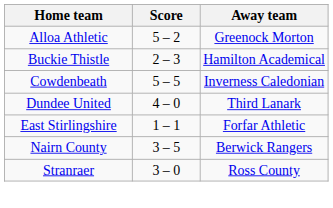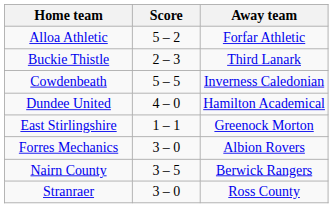Alloa Athletic | Away team: Greenock Morton -> Forfar Athletic
Buckie Thistle | Away team: Hamilton Academical -> Third Lanark
Dundee United | Away team: Third Lanark -> Hamilton Academical
East Stirlingshire | Away team: Forfar Athletic -> Greenock Morton
+ row: Forres Mechanics | 3 – 0 | Albion Rovers
